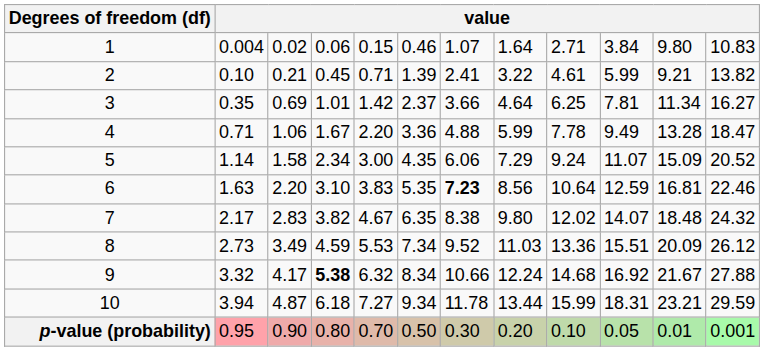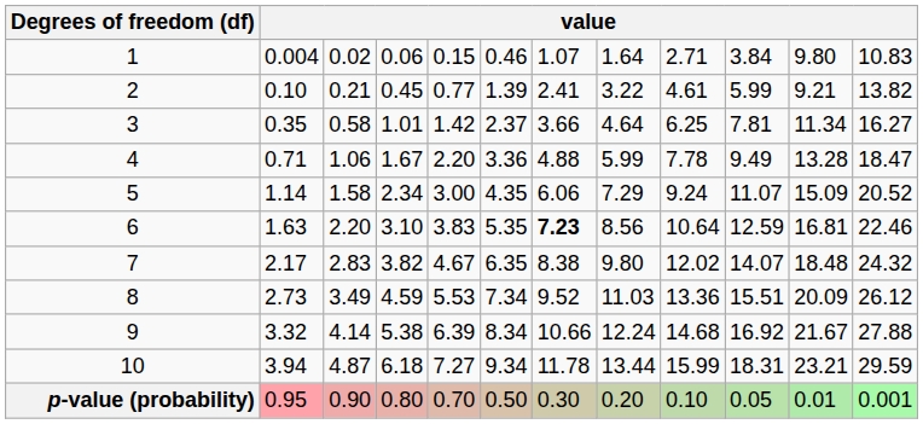2 | column 5: 0.71 -> 0.77
3 | column 3: 0.69 -> 0.58
9 | column 3: 4.17 -> 4.14
9 | column 4: bold -> normal
9 | column 5: 6.32 -> 6.39
